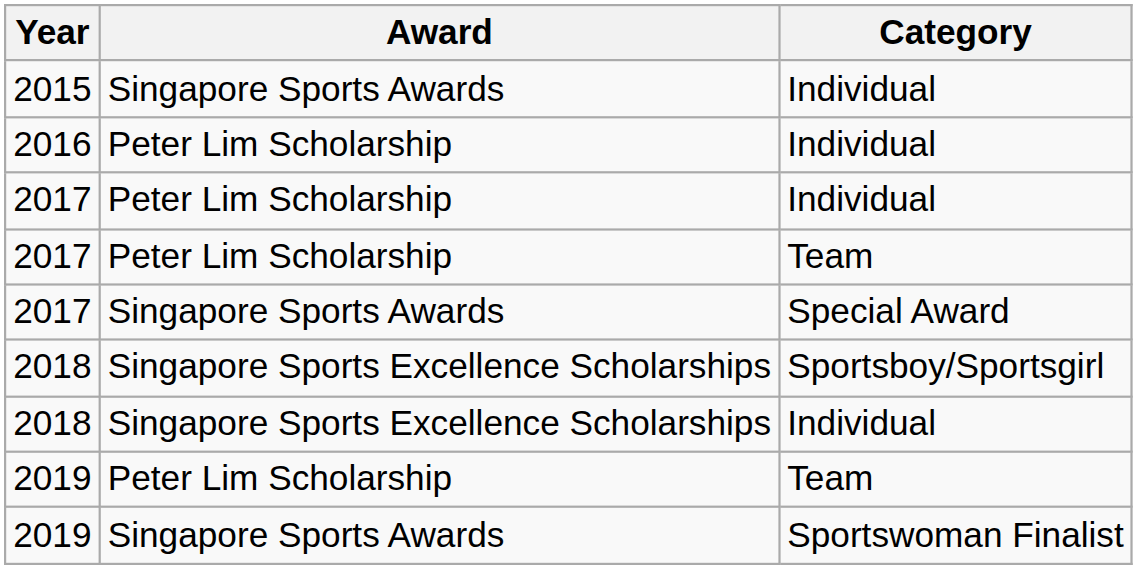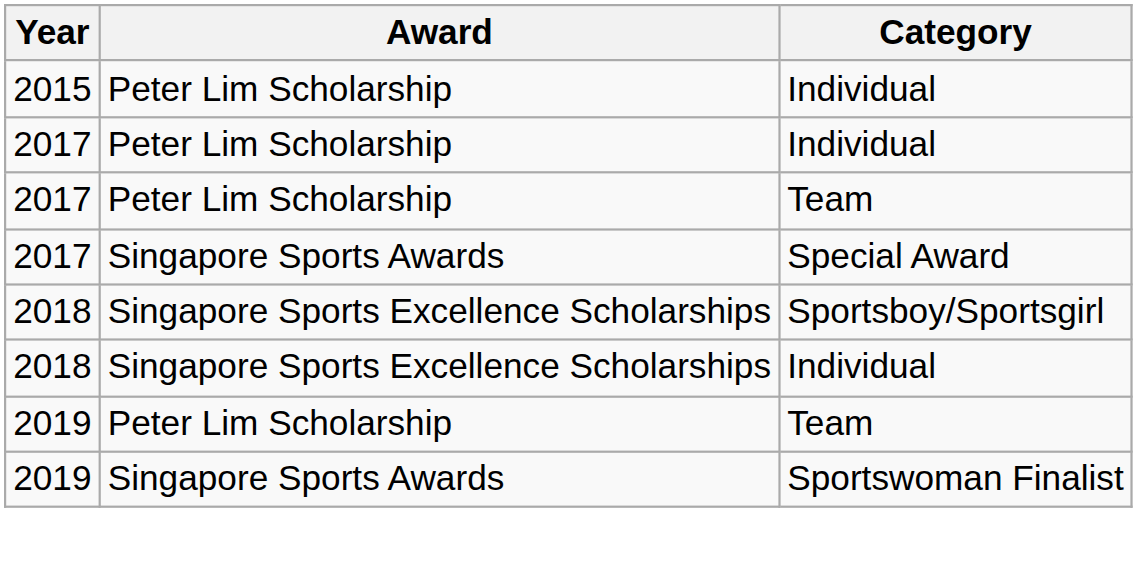2015 | Award: Singapore Sports Awards -> Peter Lim Scholarship
- row: 2016 | Peter Lim Scholarship | Individual
